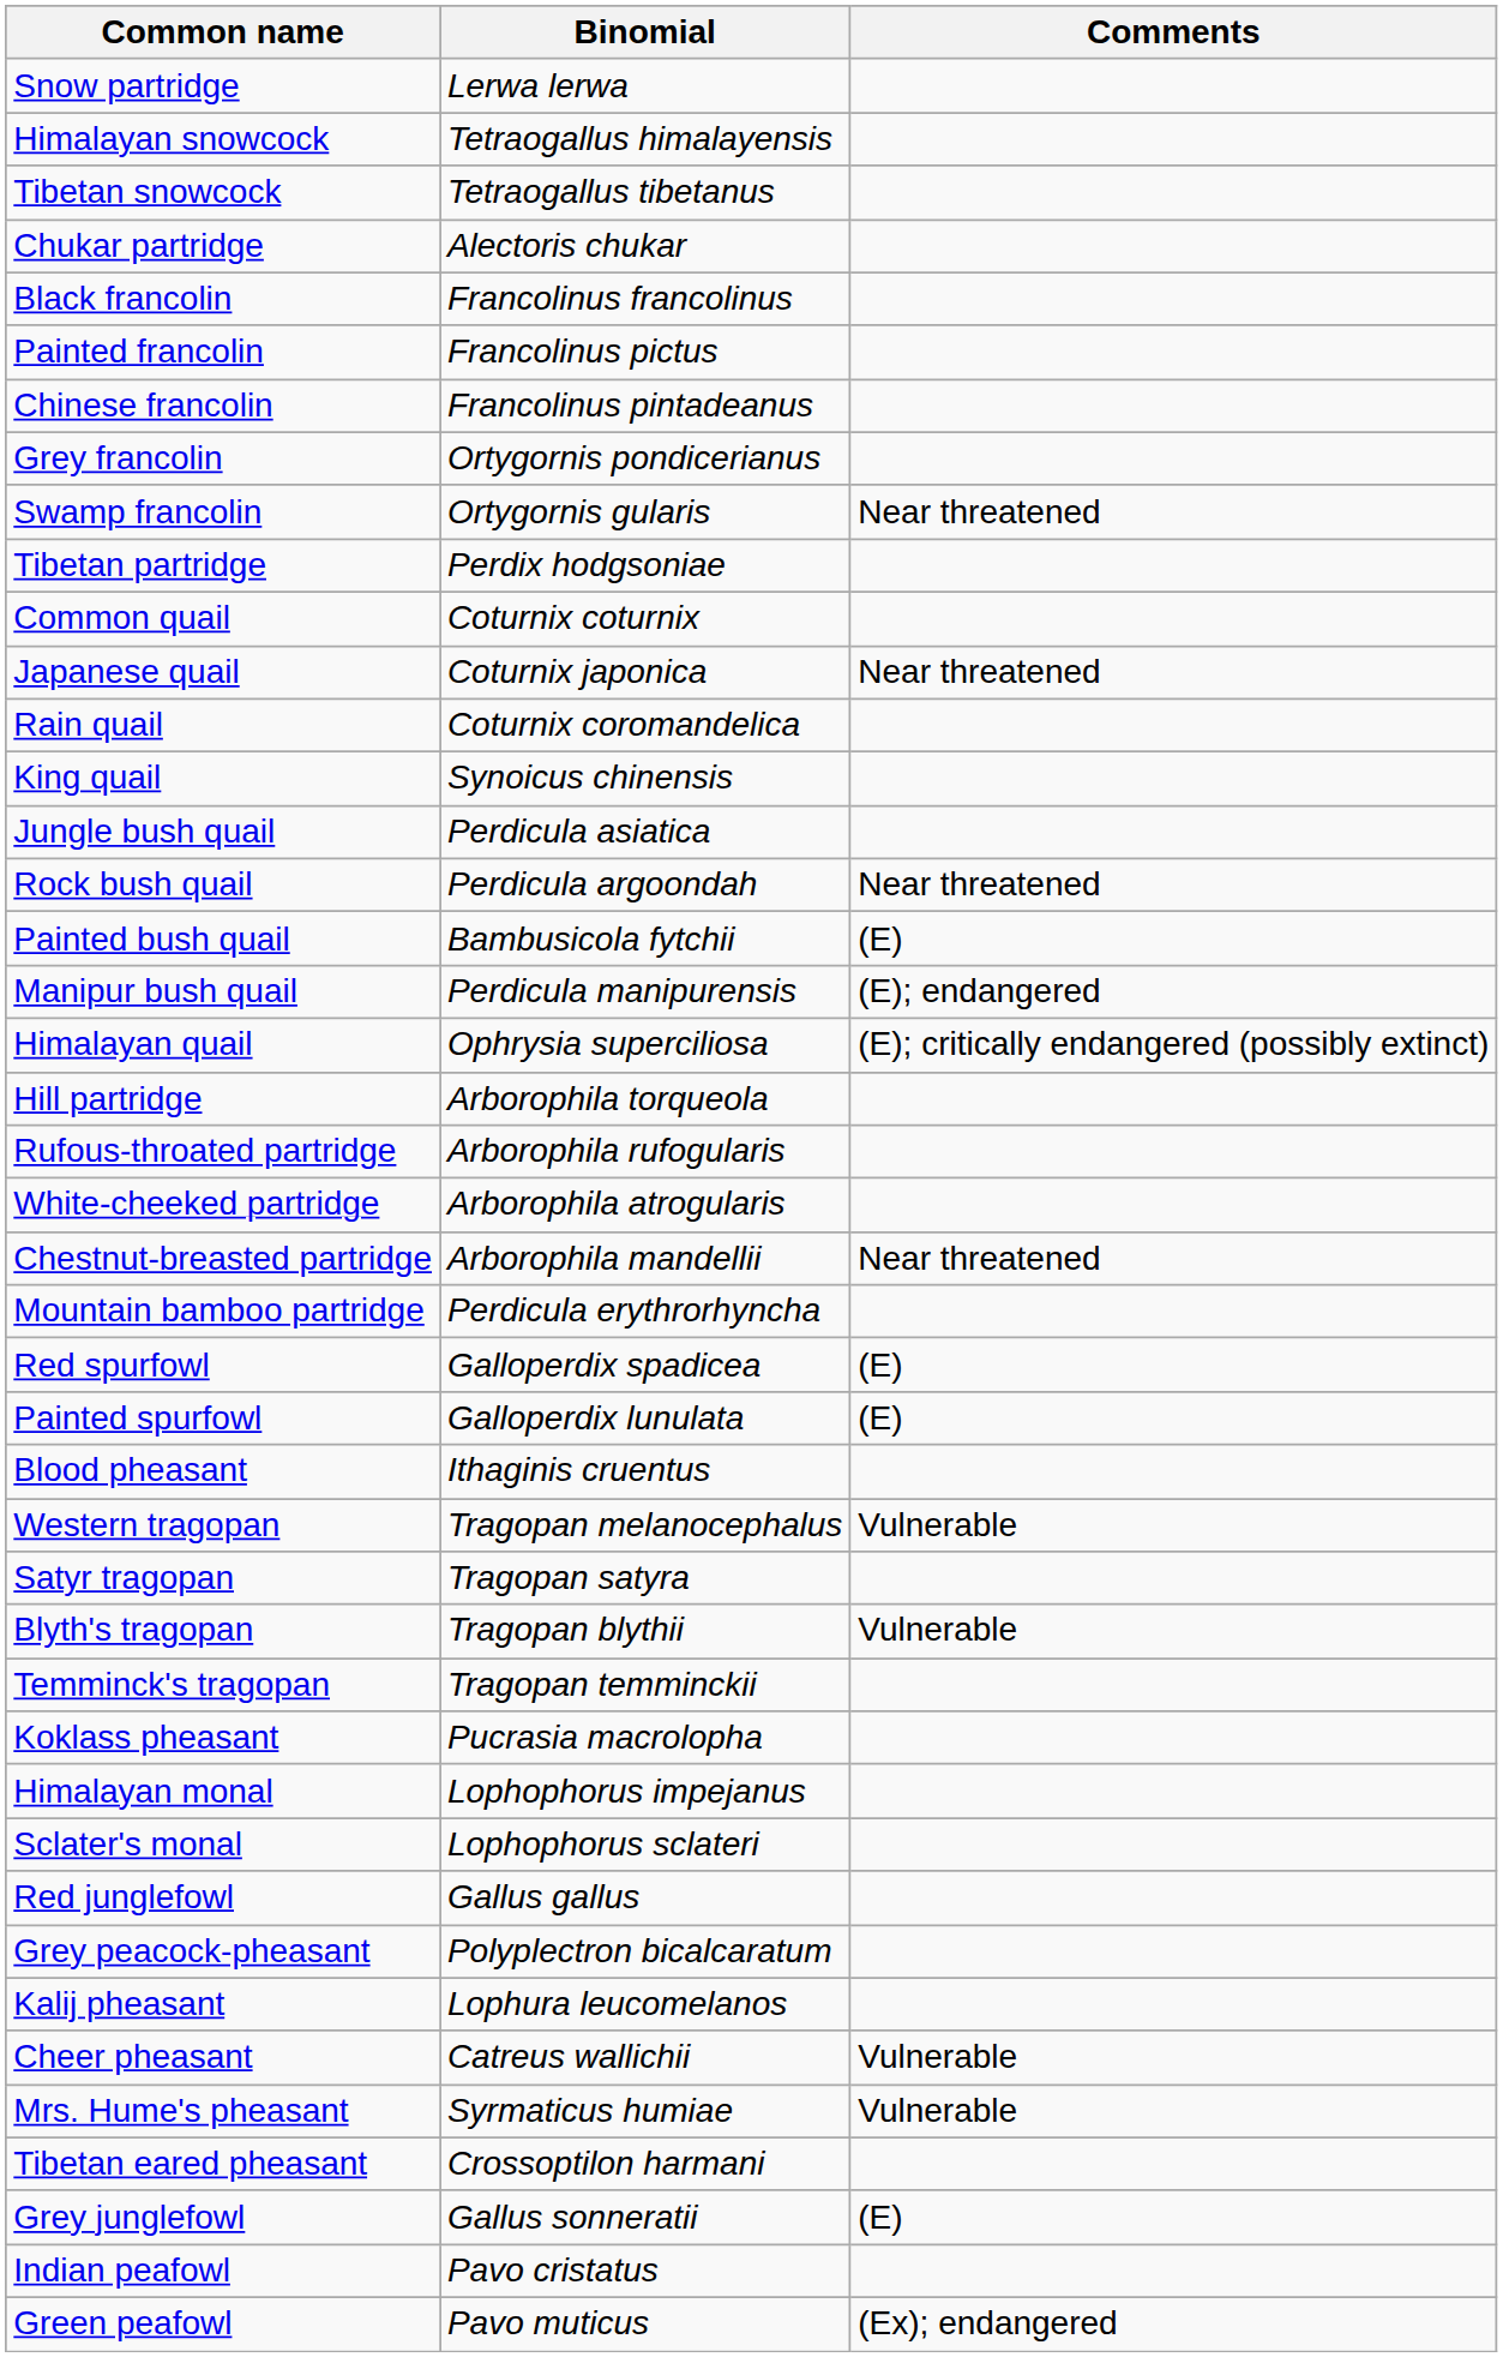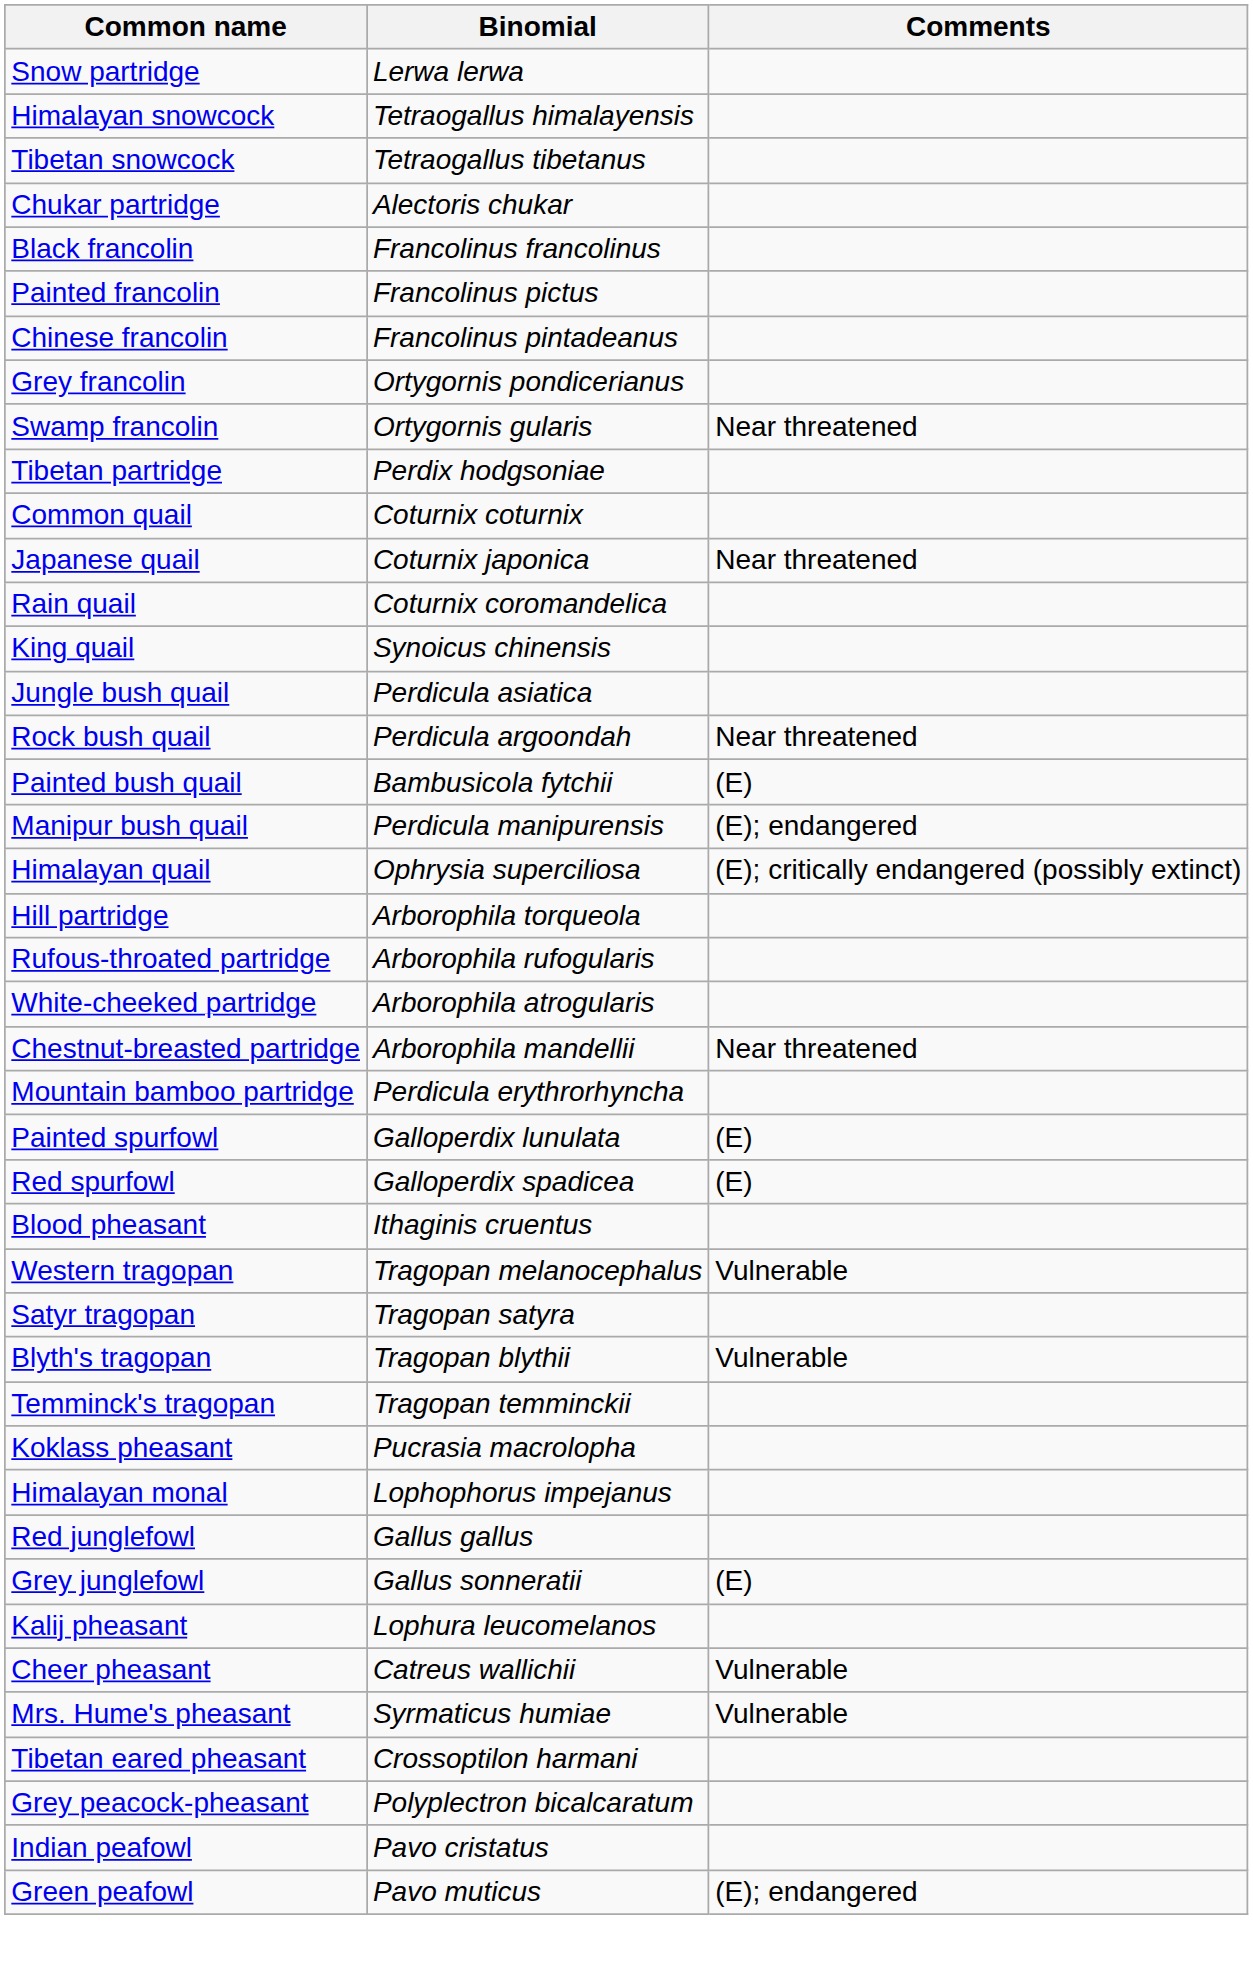rows swapped: Red spurfowl <-> Painted spurfowl
- row: Sclater's monal | Lophophorus sclateri
rows swapped: Grey junglefowl <-> Grey peacock-pheasant
Green peafowl | Comments: (Ex); endangered -> (E); endangered
